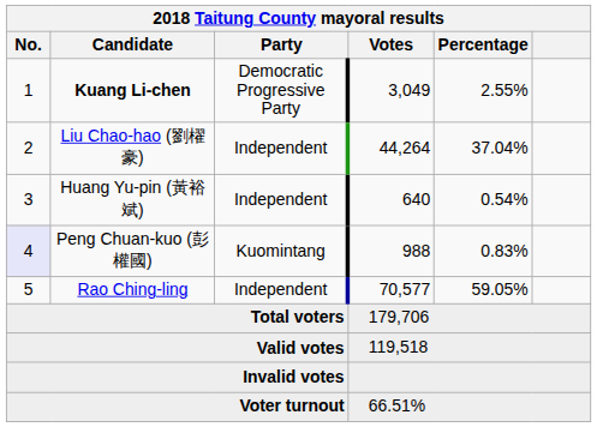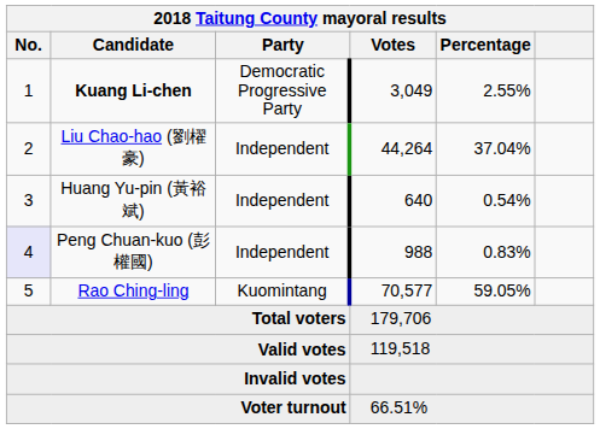Peng Chuan-kuo (彭權國) | Party: Kuomintang -> Independent
Rao Ching-ling | Party: Independent -> Kuomintang
